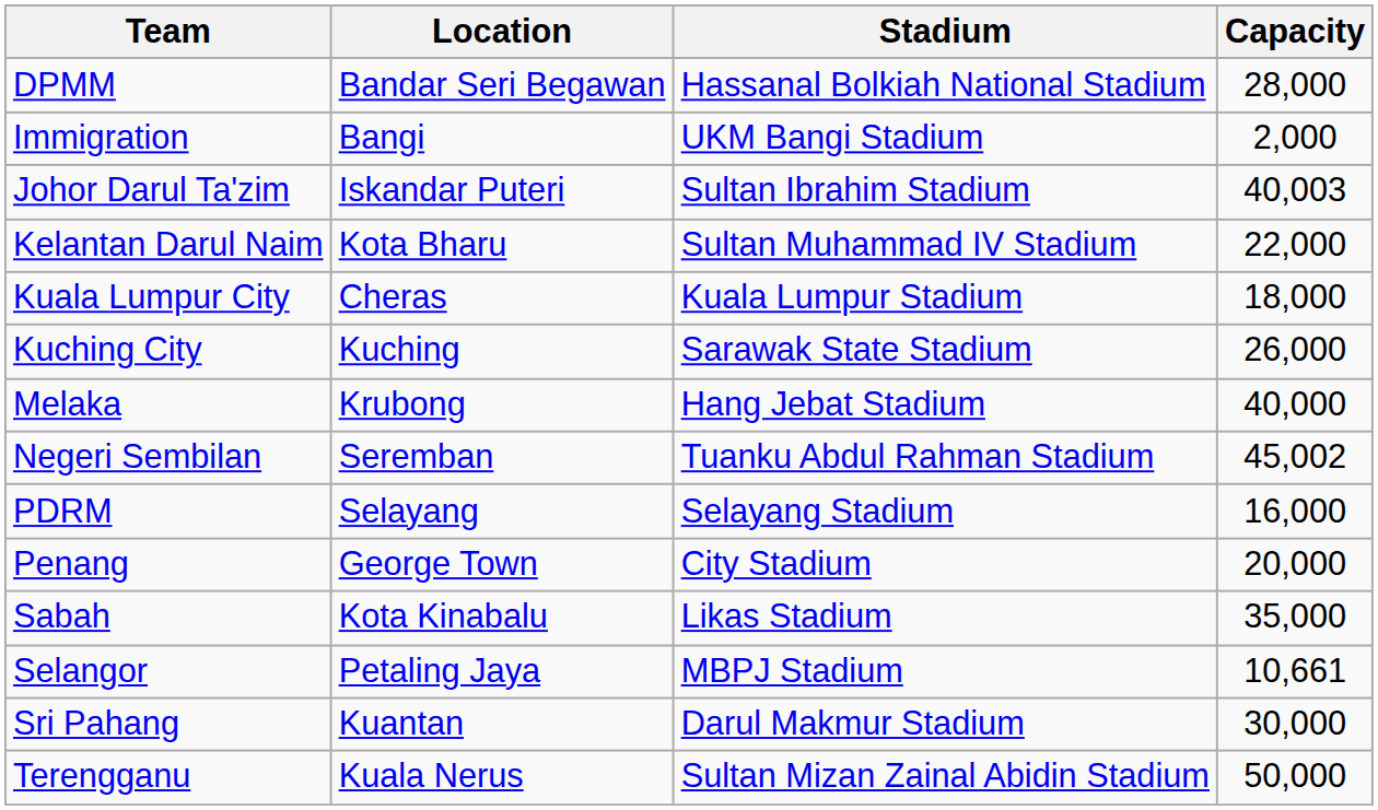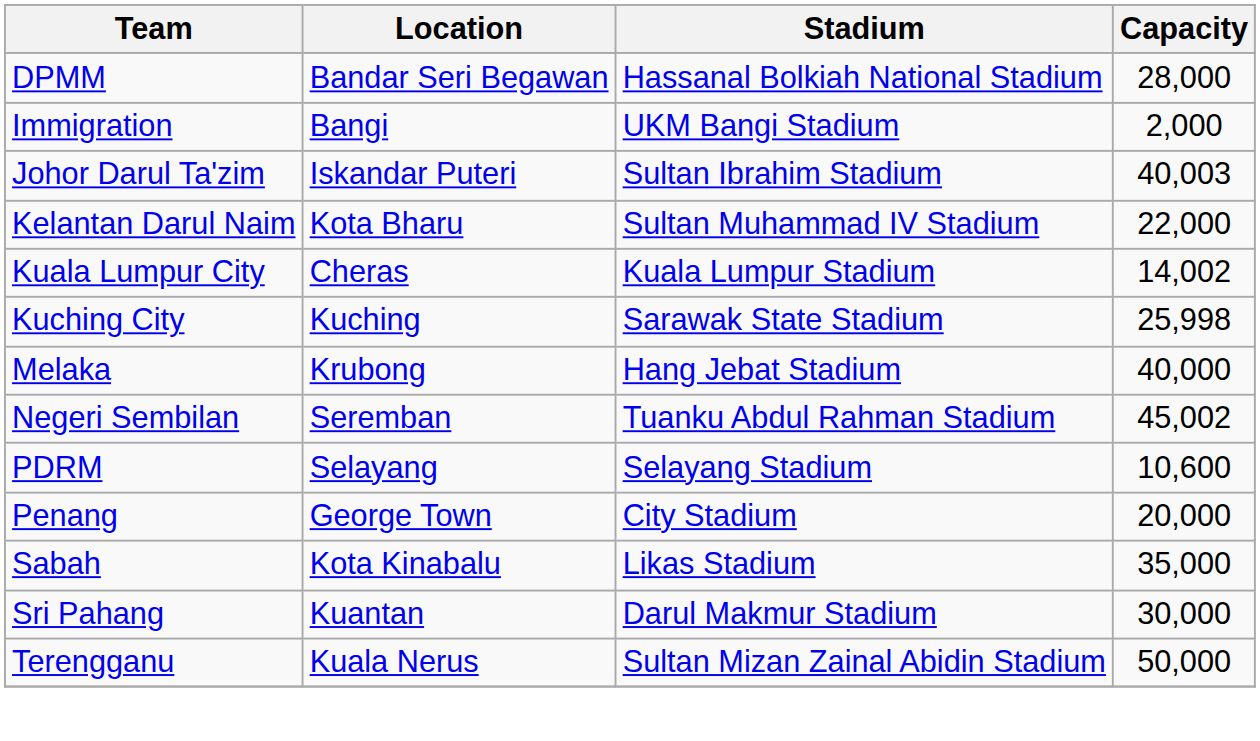Kuala Lumpur City | Capacity: 18,000 -> 14,002
Kuching City | Capacity: 26,000 -> 25,998
PDRM | Capacity: 16,000 -> 10,600
- row: Selangor | Petaling Jaya | MBPJ Stadium | 10,661
